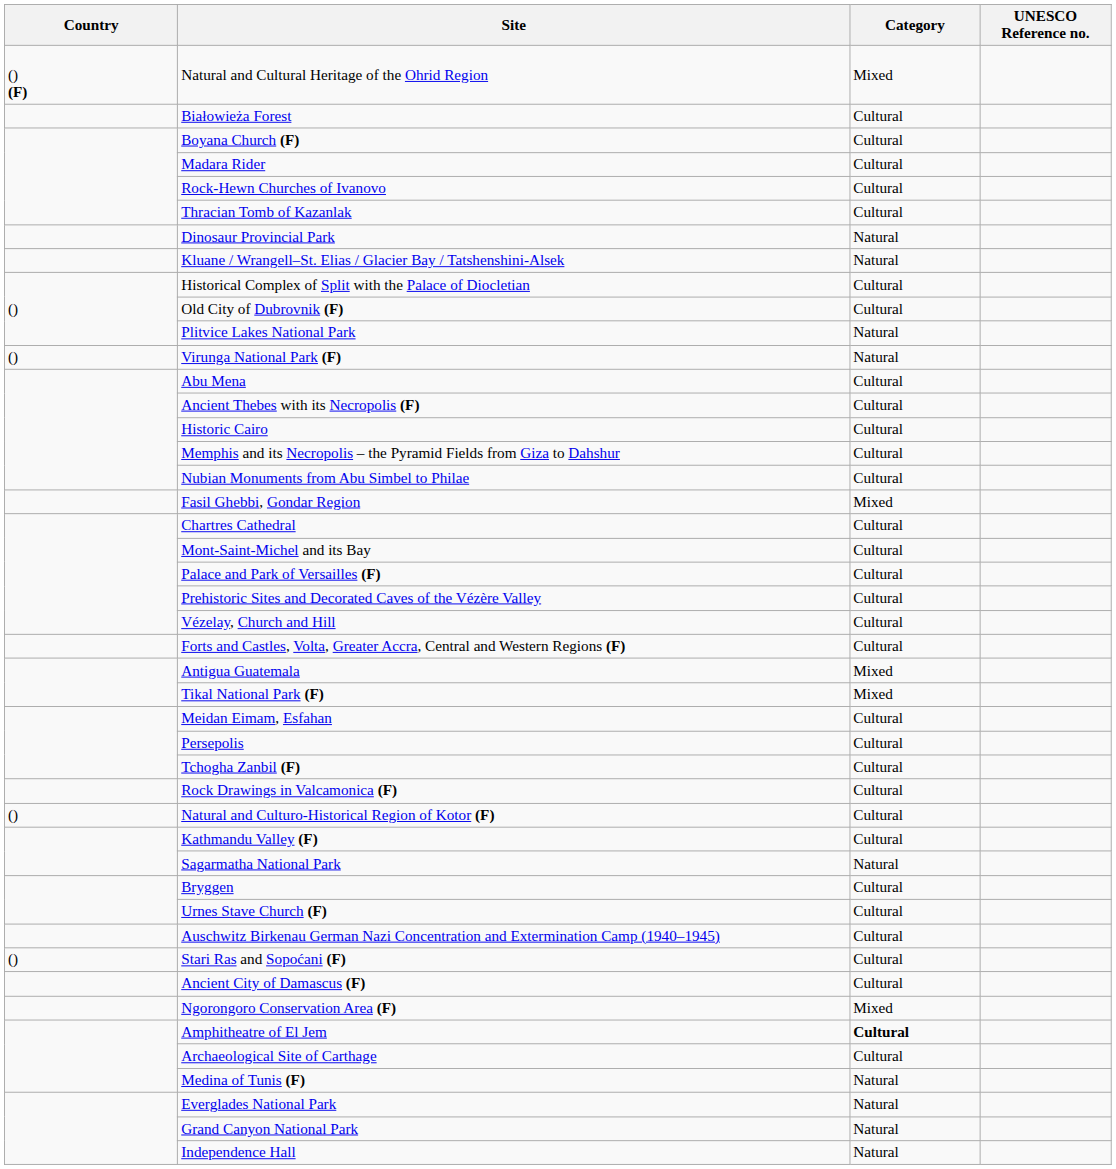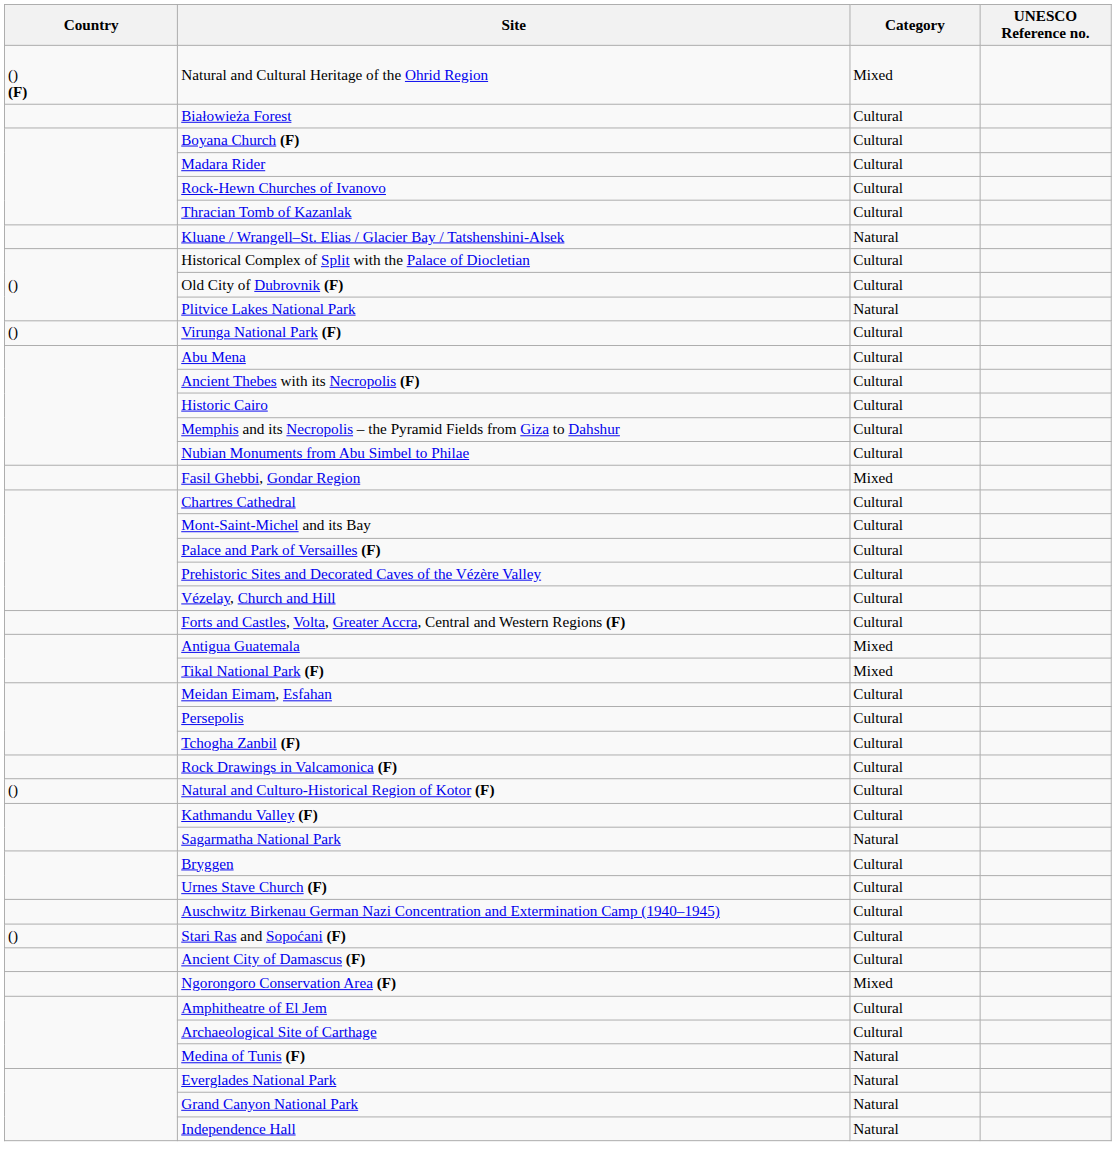- row: Dinosaur Provincial Park | Natural
Virunga National Park (F) | Category: Natural -> Cultural
Amphitheatre of El Jem | Category: bold -> normal
